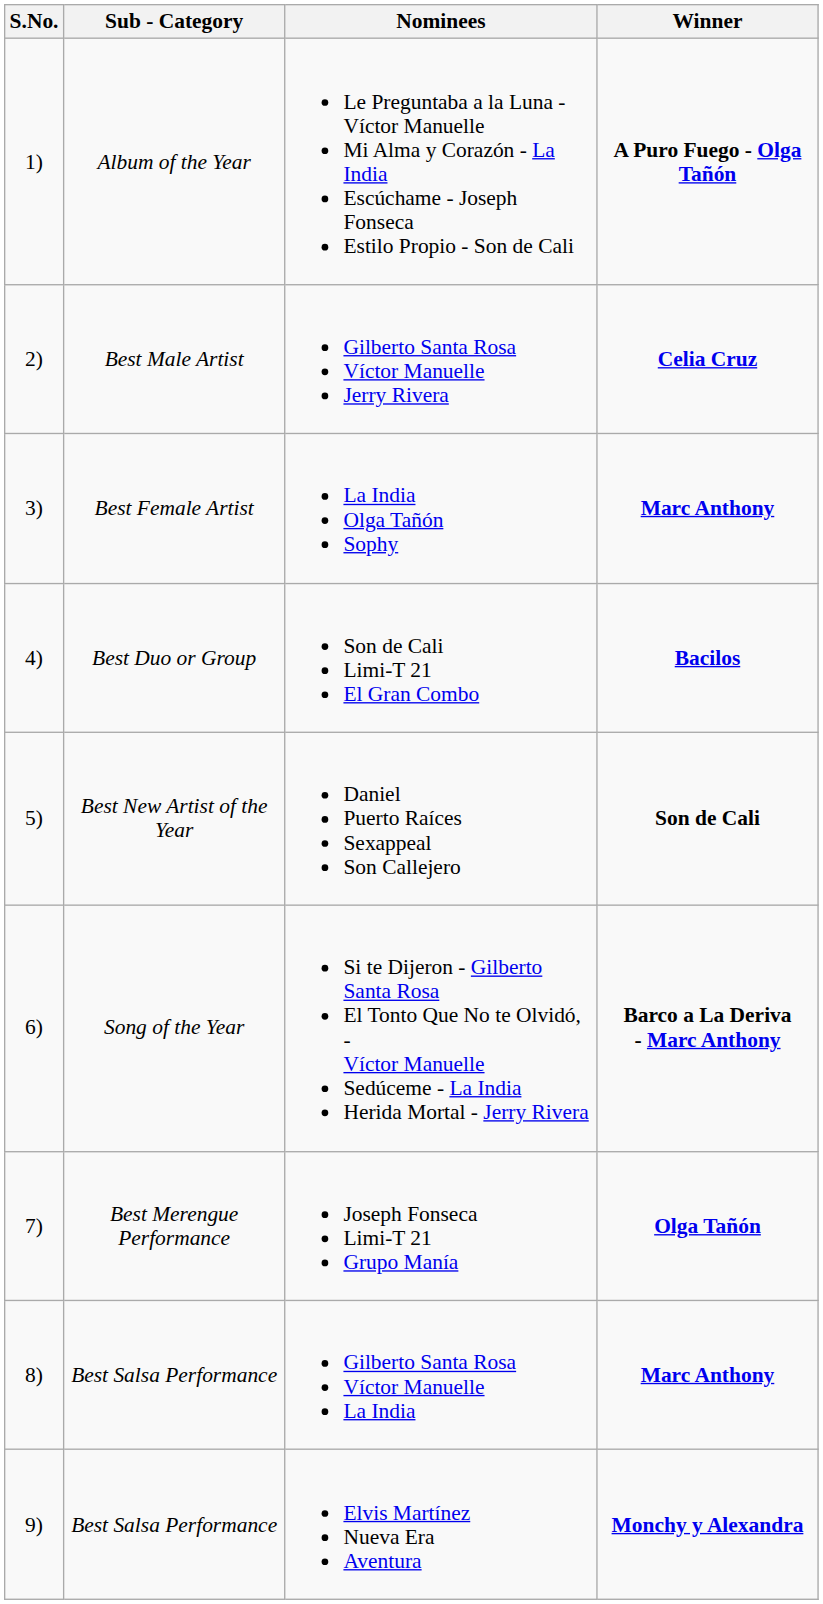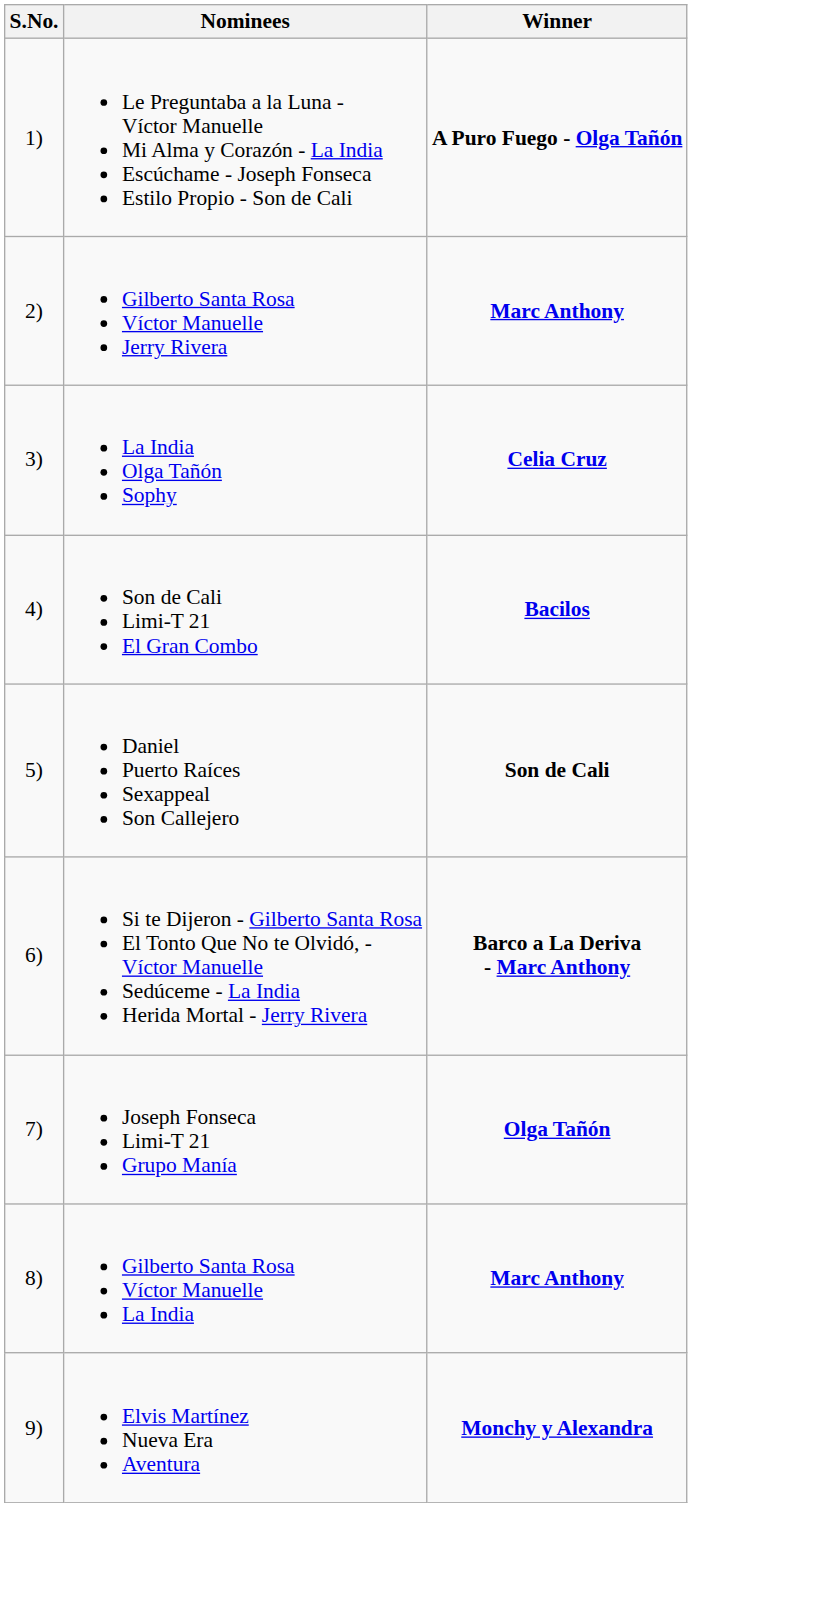- column: Sub - Category | Album of the Year | Best Male Artist | Best Female Artist | Best Duo or Group | Best New Artist of the Year | Song of the Year | Best Merengue Performance | Best Salsa Performance | Best Salsa Performance
Gilberto Santa Rosa Víctor Manuelle Jerry Rivera | Winner: Celia Cruz -> Marc Anthony
La India Olga Tañón Sophy | Winner: Marc Anthony -> Celia Cruz
